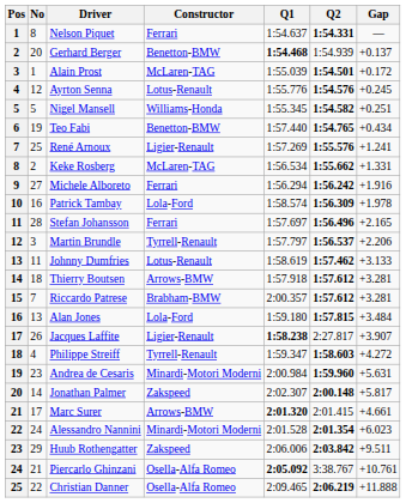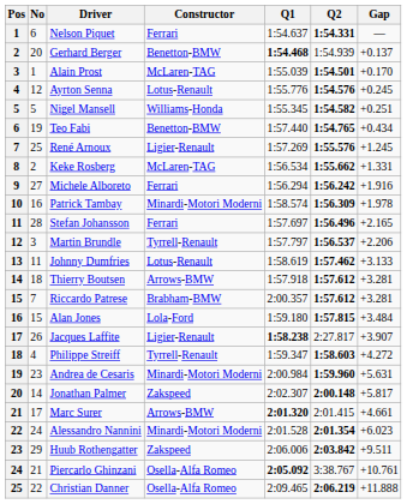Nelson Piquet | No: 8 -> 6
Alain Prost | Gap: +0.172 -> +0.170
René Arnoux | Gap: +1.241 -> +1.245
Patrick Tambay | Constructor: Lola-Ford -> Minardi-Motori Moderni
Alan Jones | No: 13 -> 15
